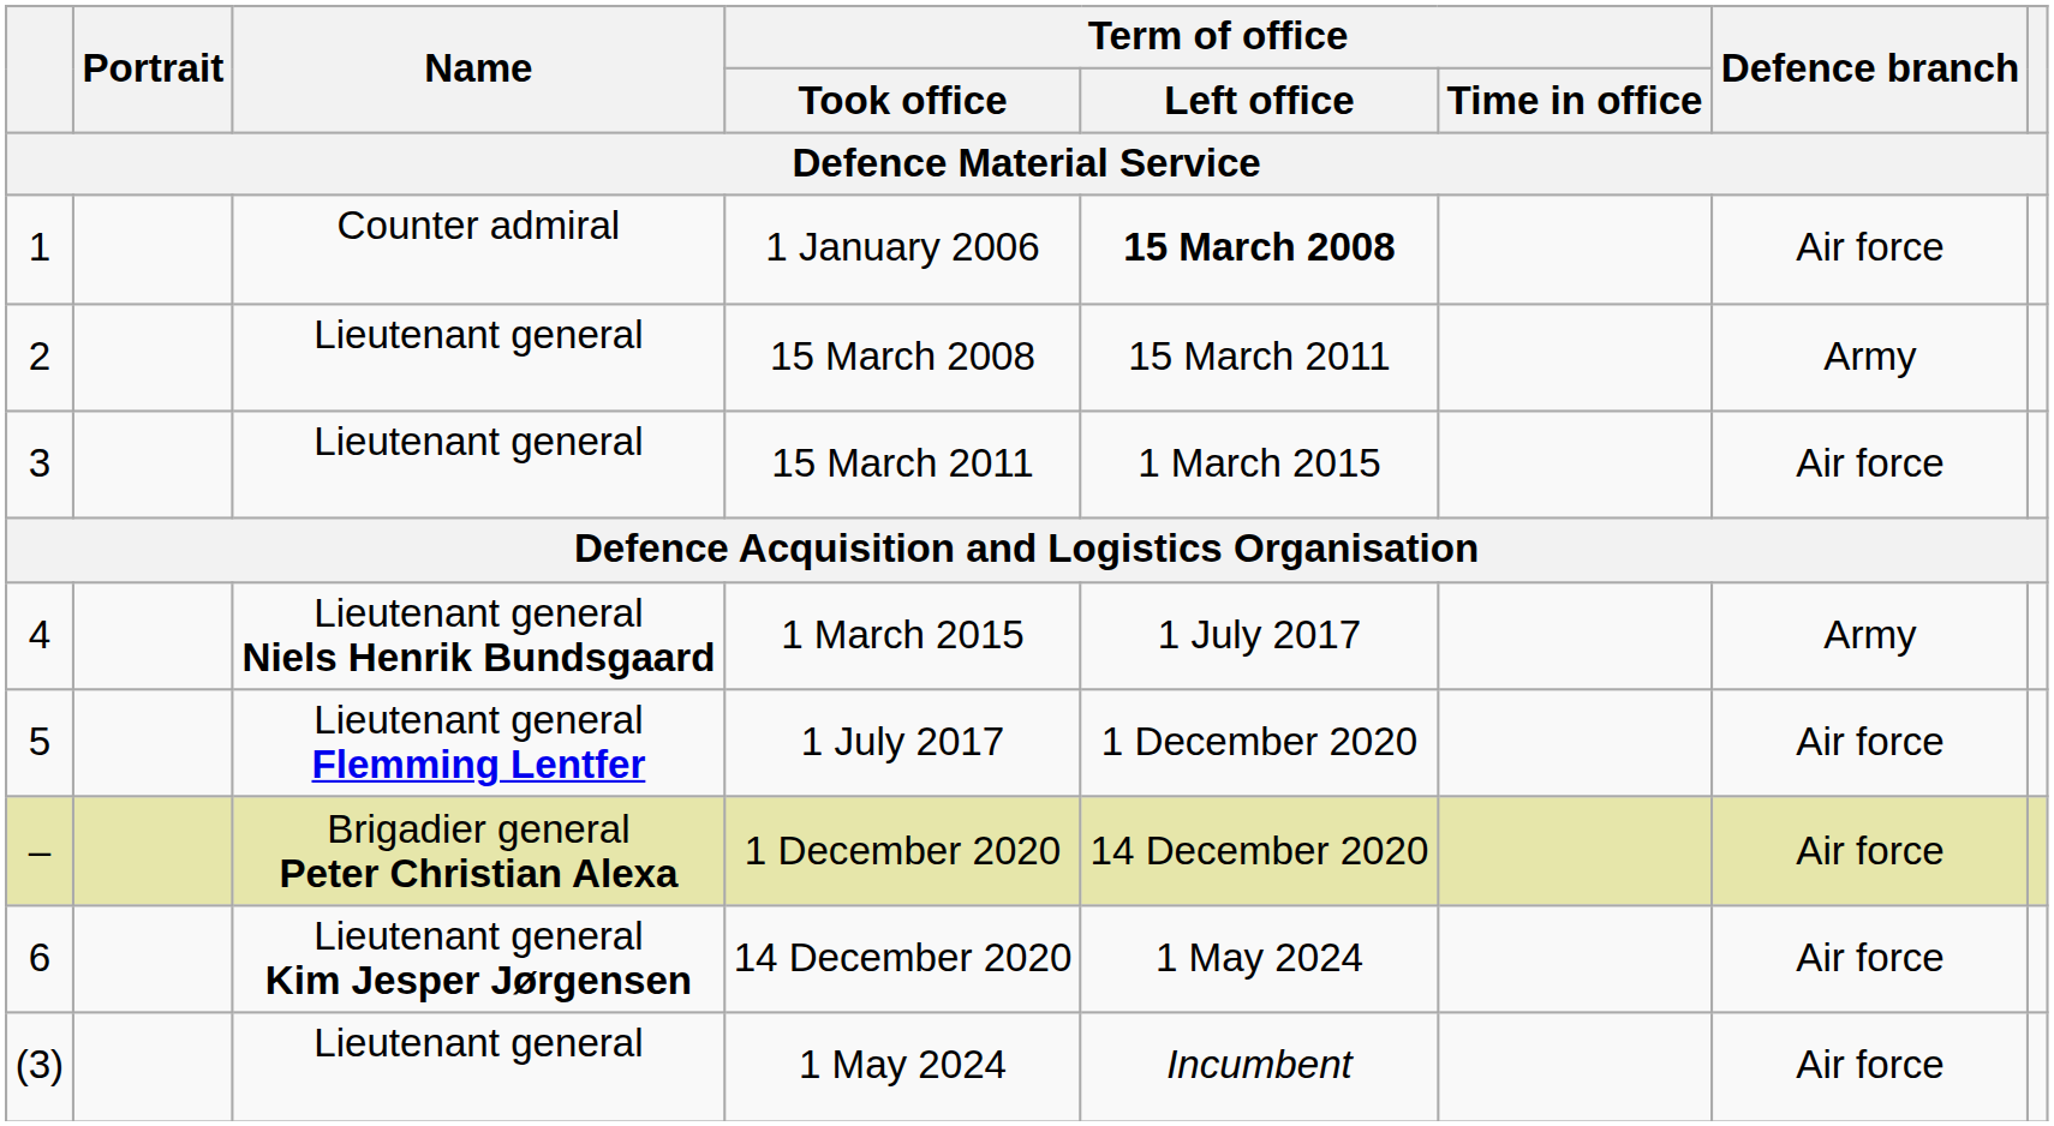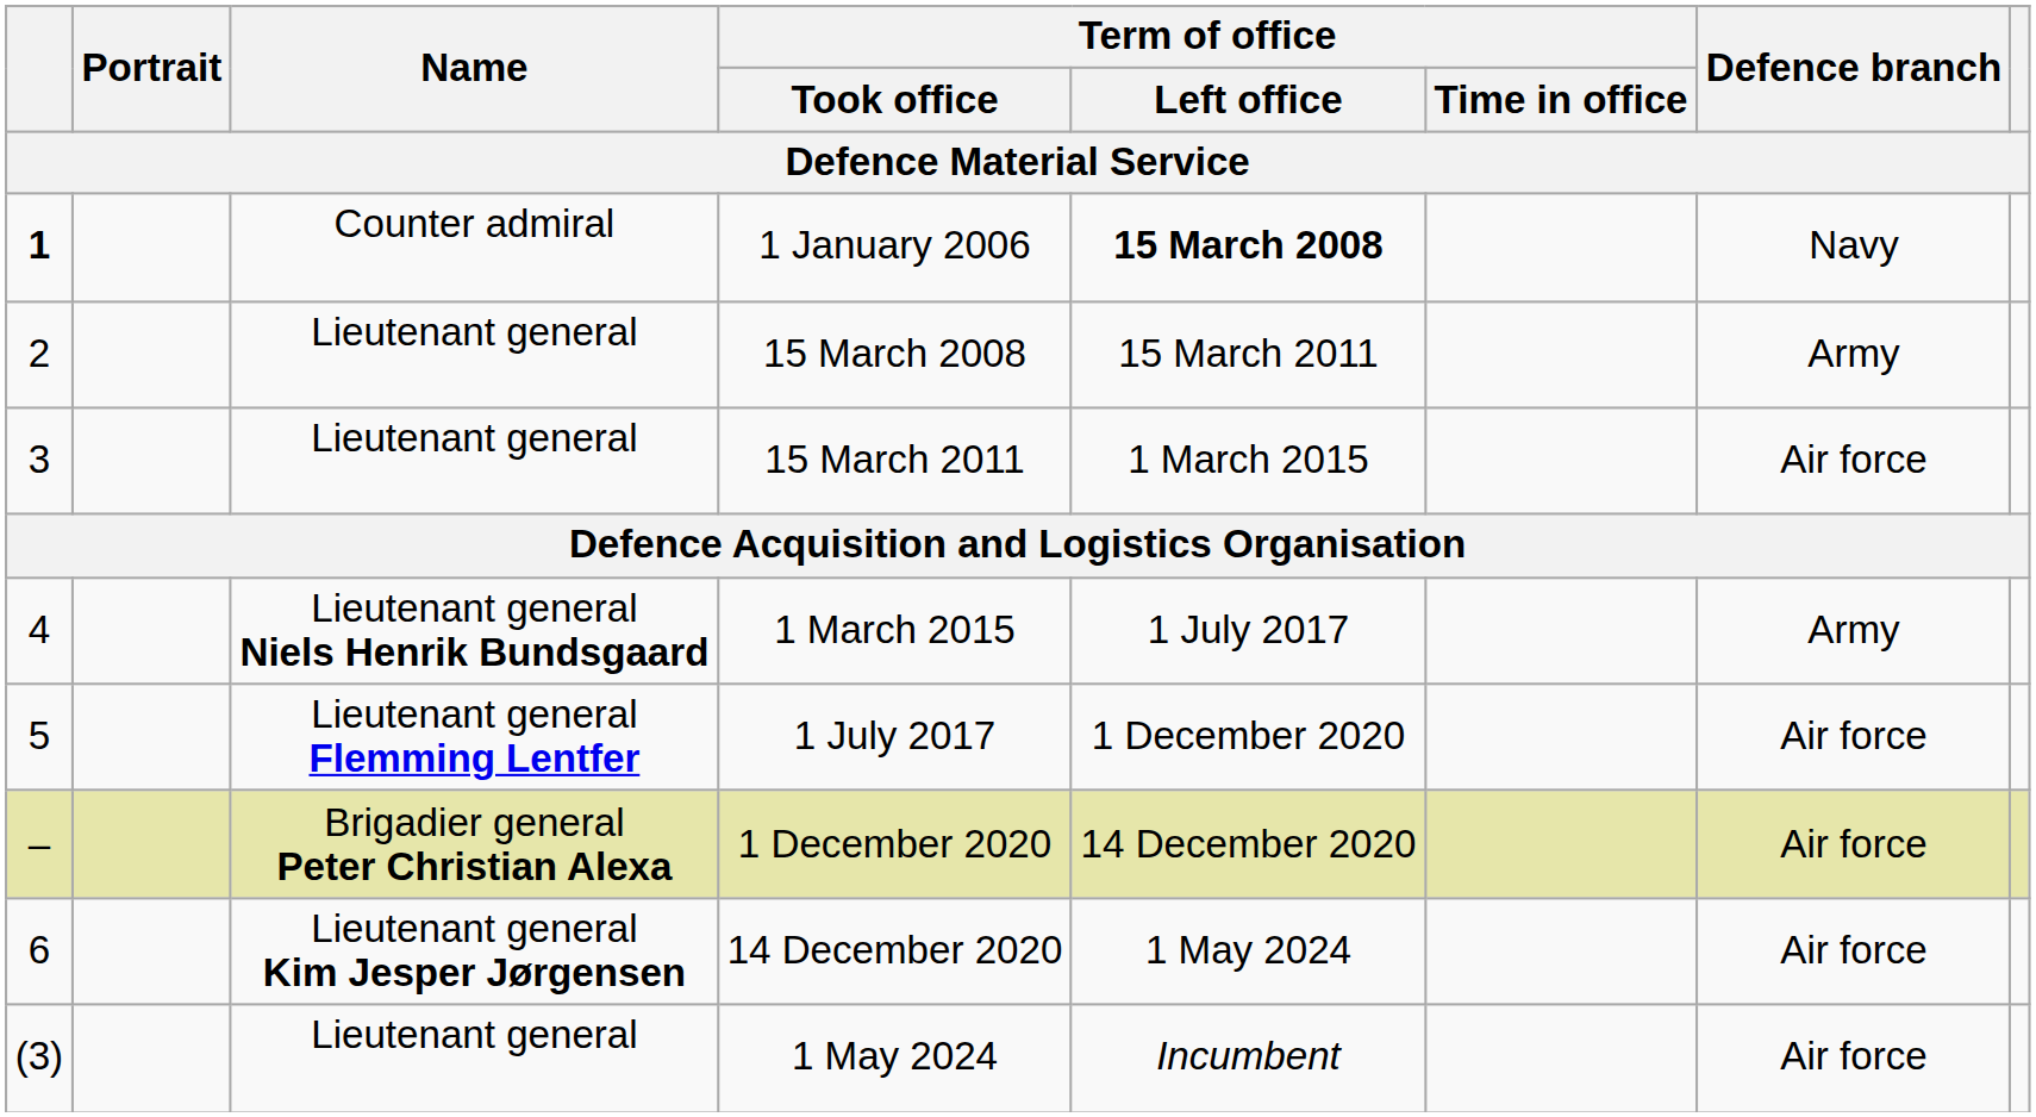1 January 2006 | column 1: normal -> bold
1 January 2006 | Defence branch: Air force -> Navy
